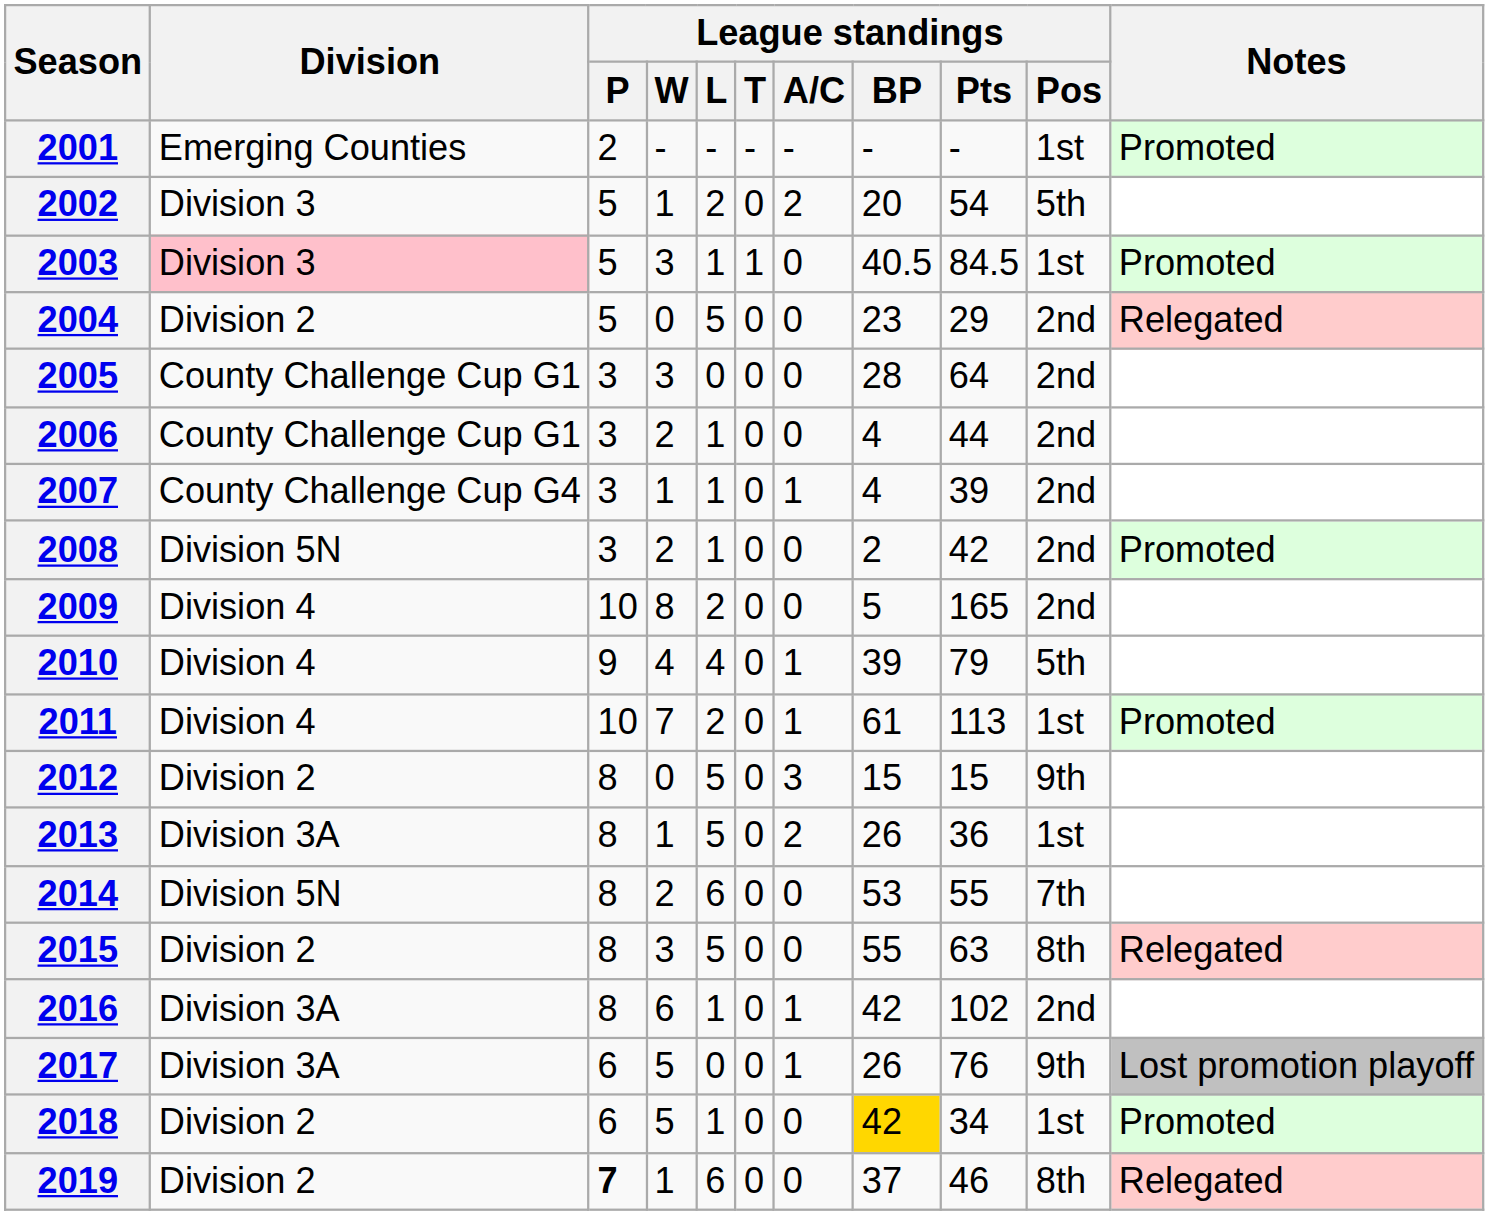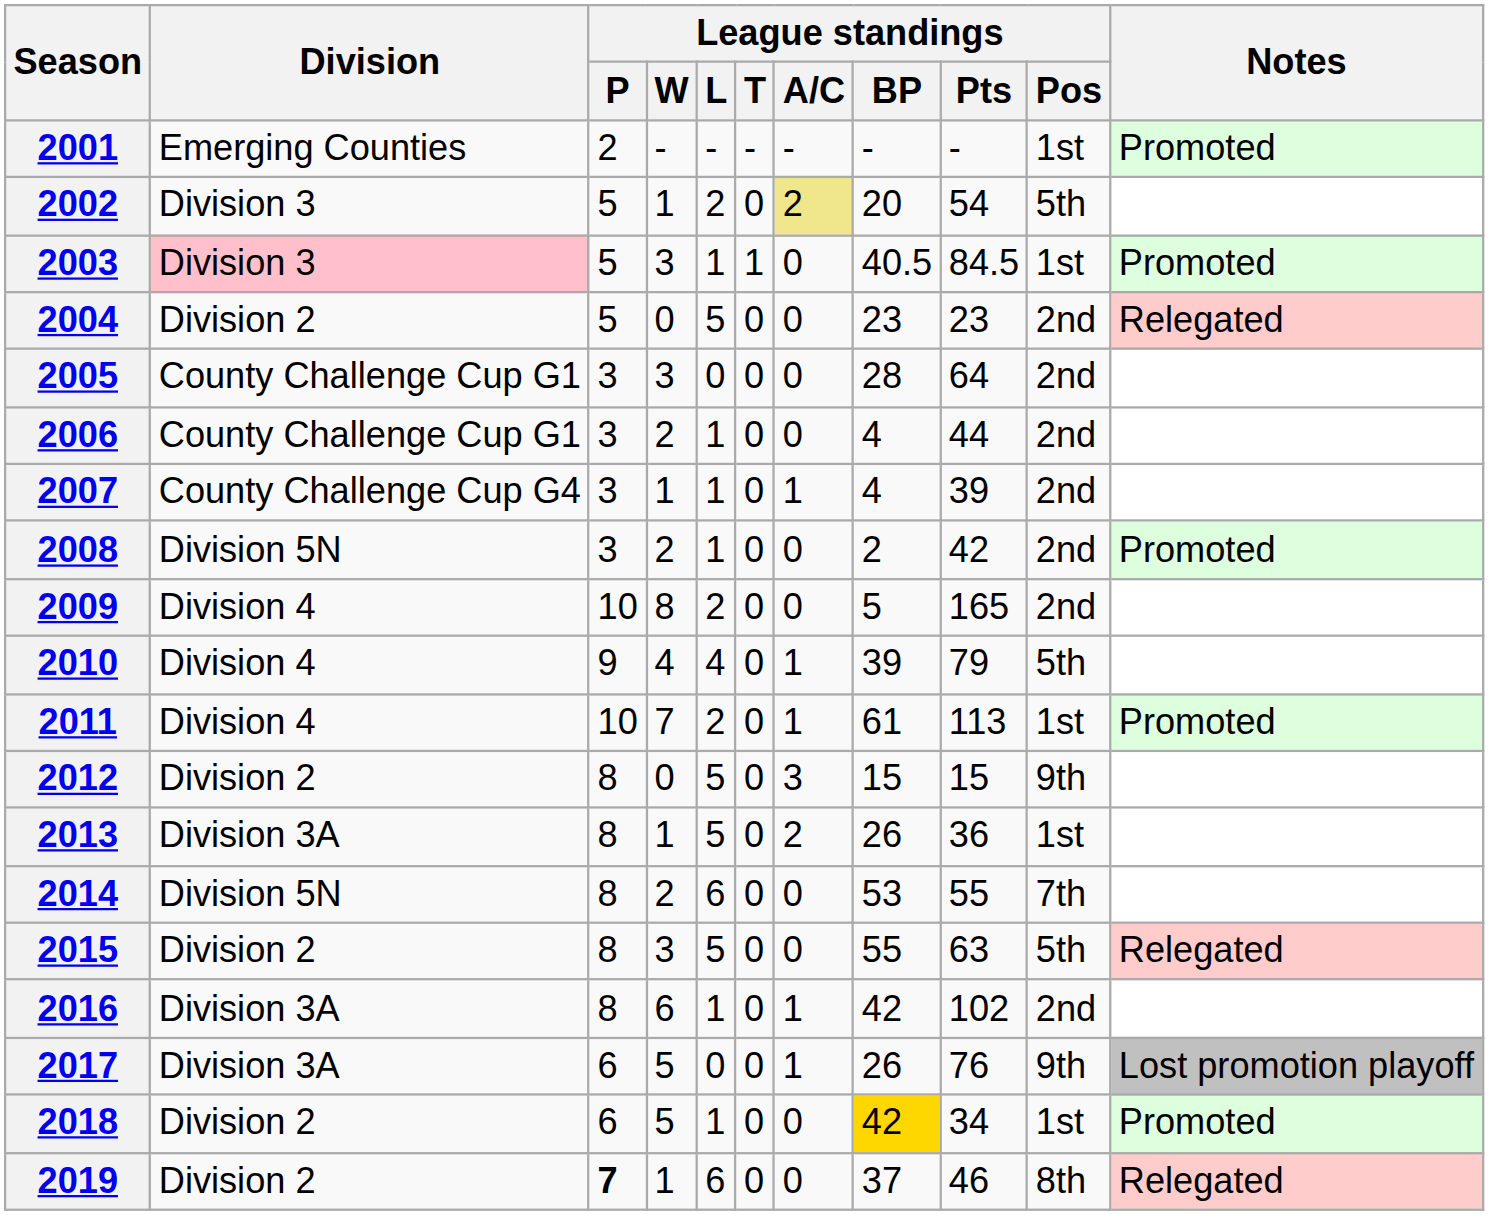2002 | League standings / A/C: no background -> khaki background
2004 | League standings / Pts: 29 -> 23
2015 | League standings / Pos: 8th -> 5th
